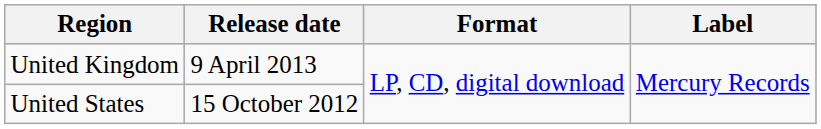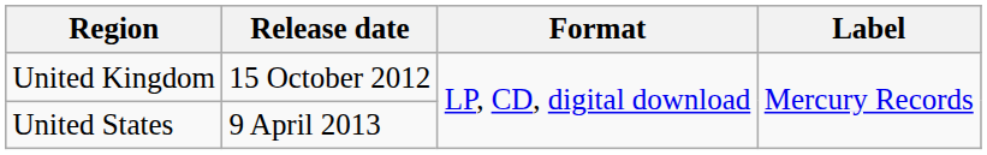United Kingdom | Release date: 9 April 2013 -> 15 October 2012
United States | Release date: 15 October 2012 -> 9 April 2013
